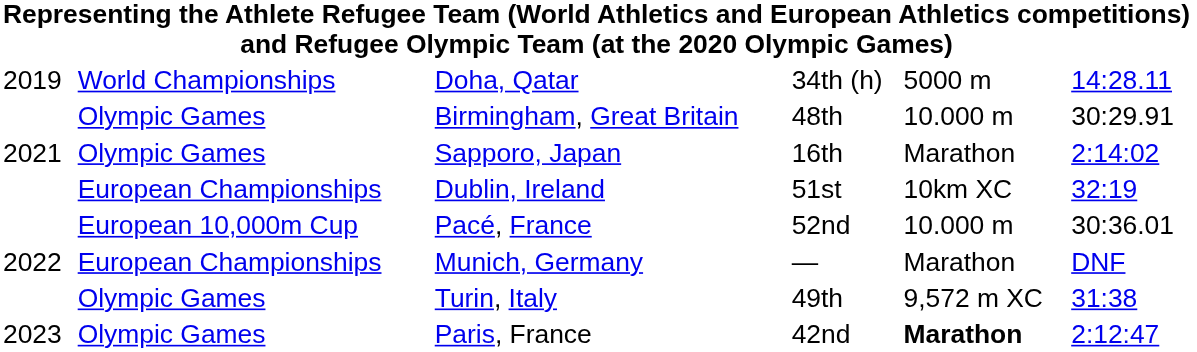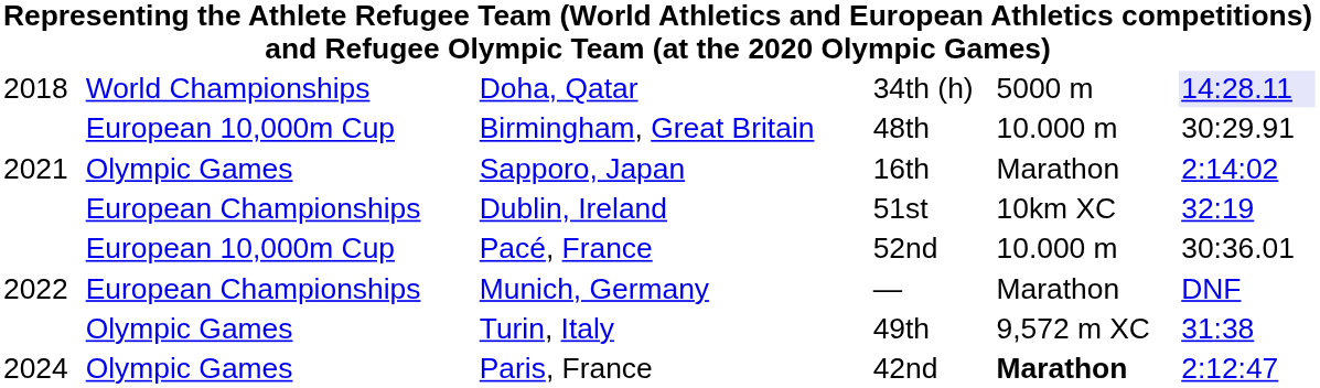Doha, Qatar | column 1: 2019 -> 2018
Doha, Qatar | column 6: no background -> lavender background
Birmingham, Great Britain | column 2: Olympic Games -> European 10,000m Cup
Paris, France | column 1: 2023 -> 2024
